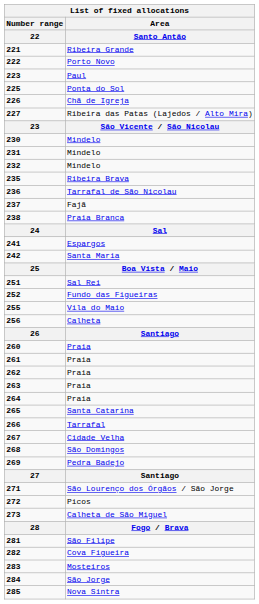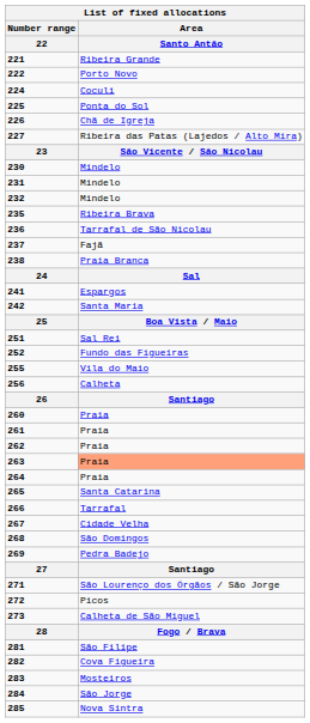- row: 223 | Paul
+ row: 224 | Coculi
263 | Area / Santo Antão: no background -> lightsalmon background
